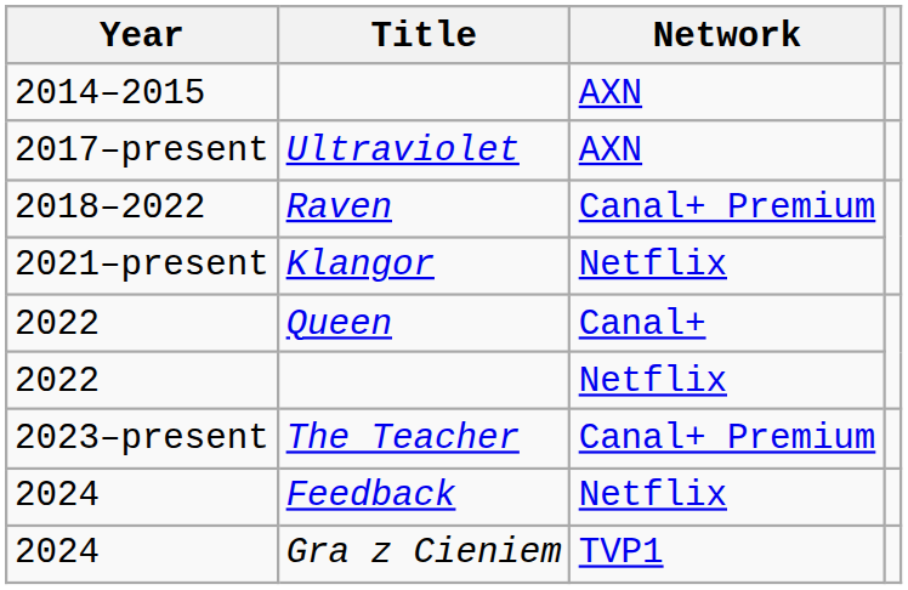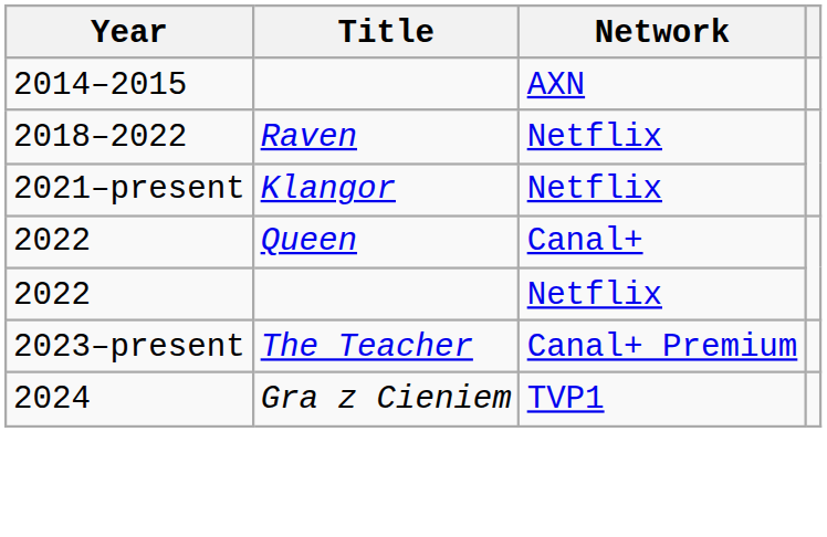- row: 2017–present | Ultraviolet | AXN
Raven | Network: Canal+ Premium -> Netflix
- row: 2024 | Feedback | Netflix
